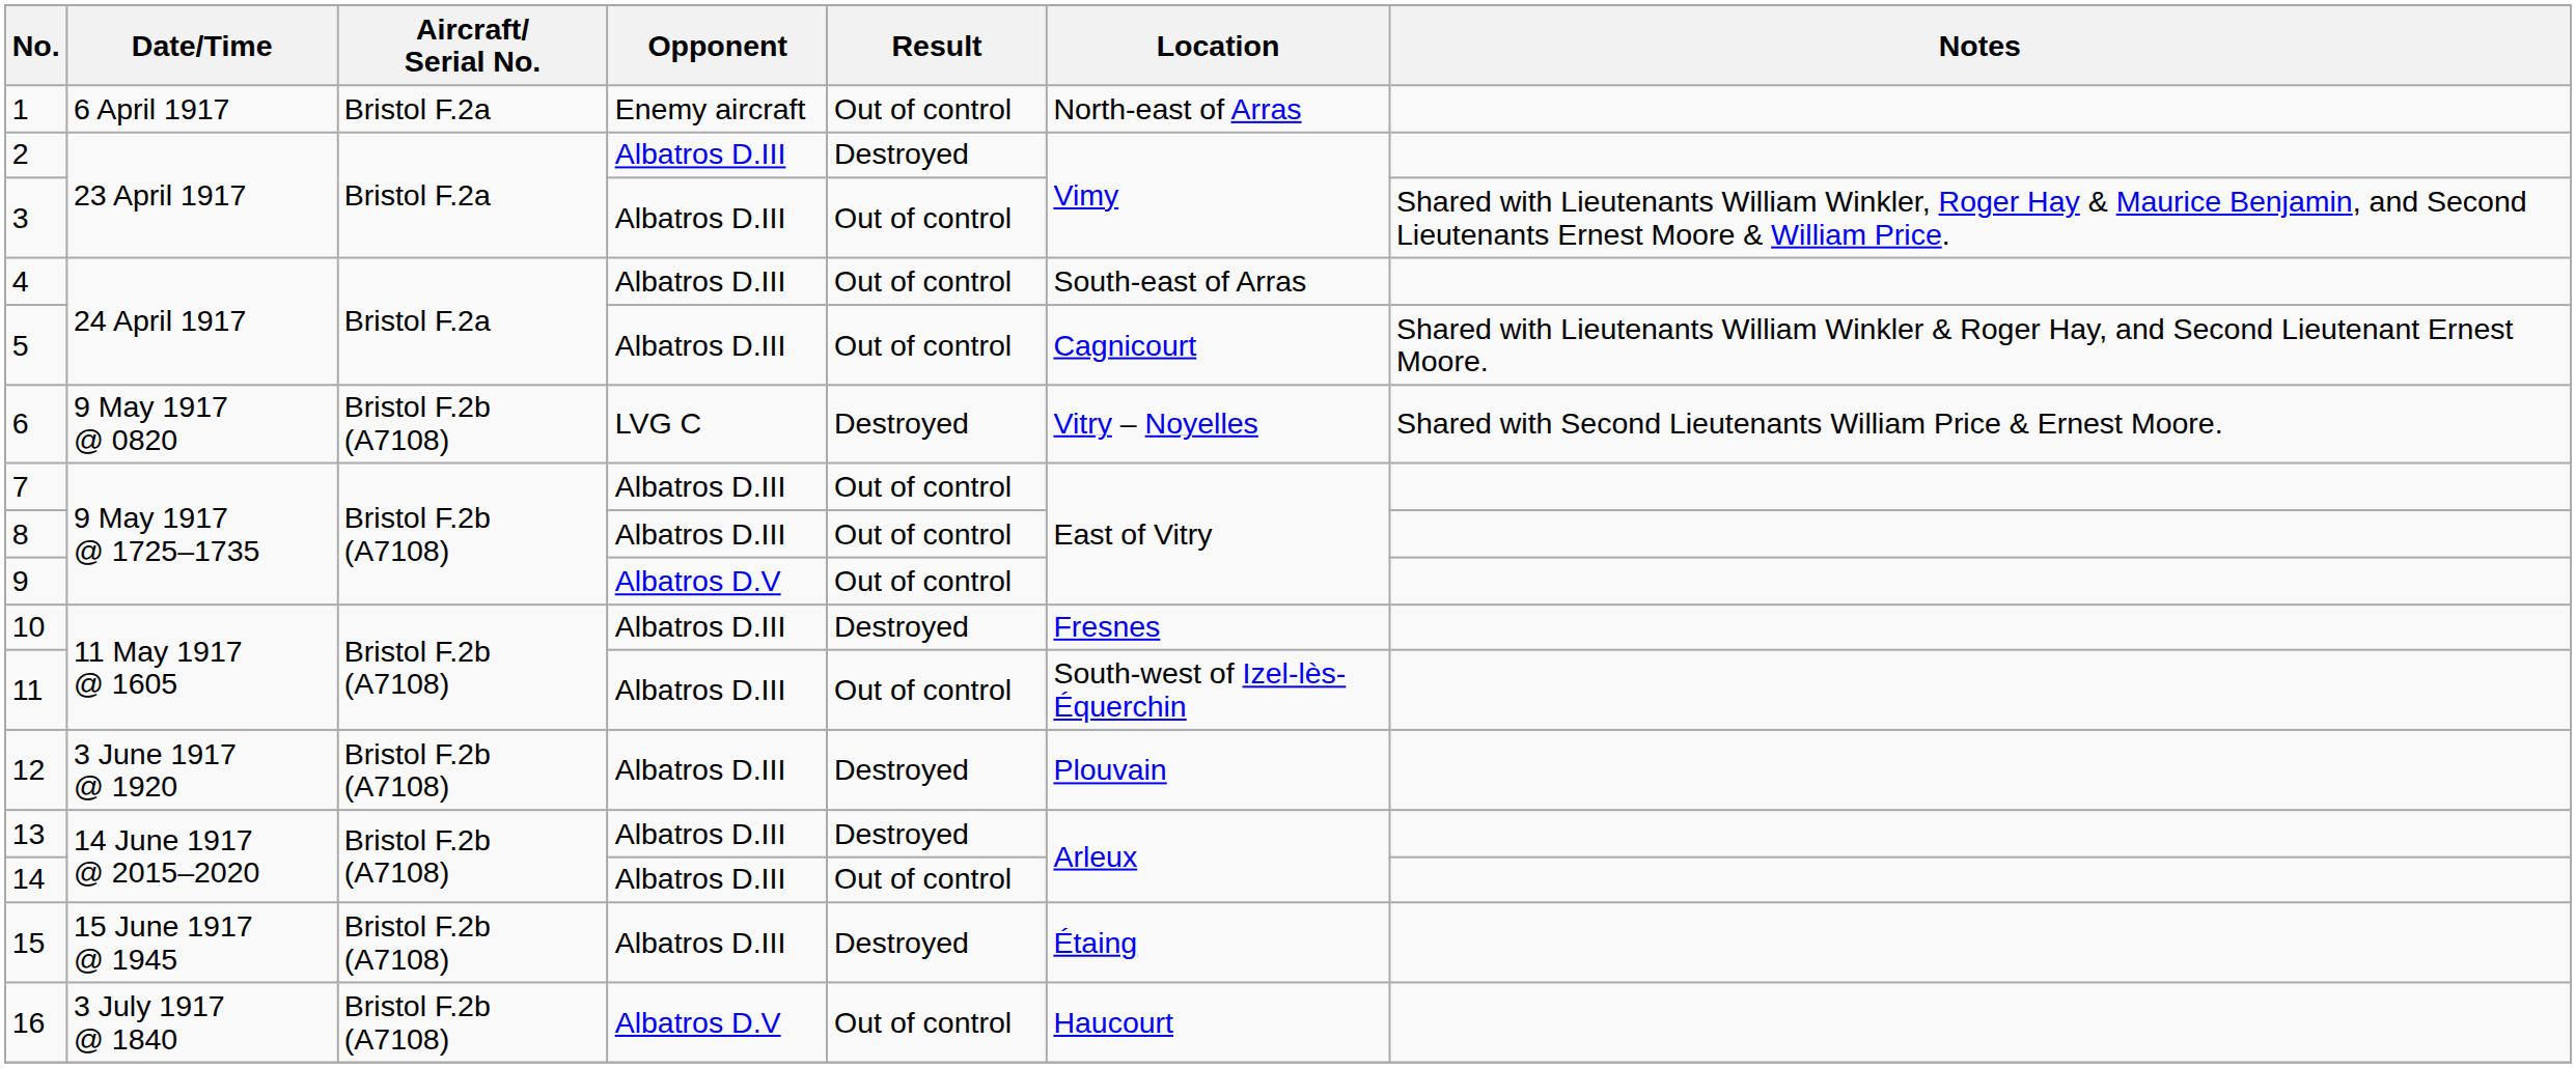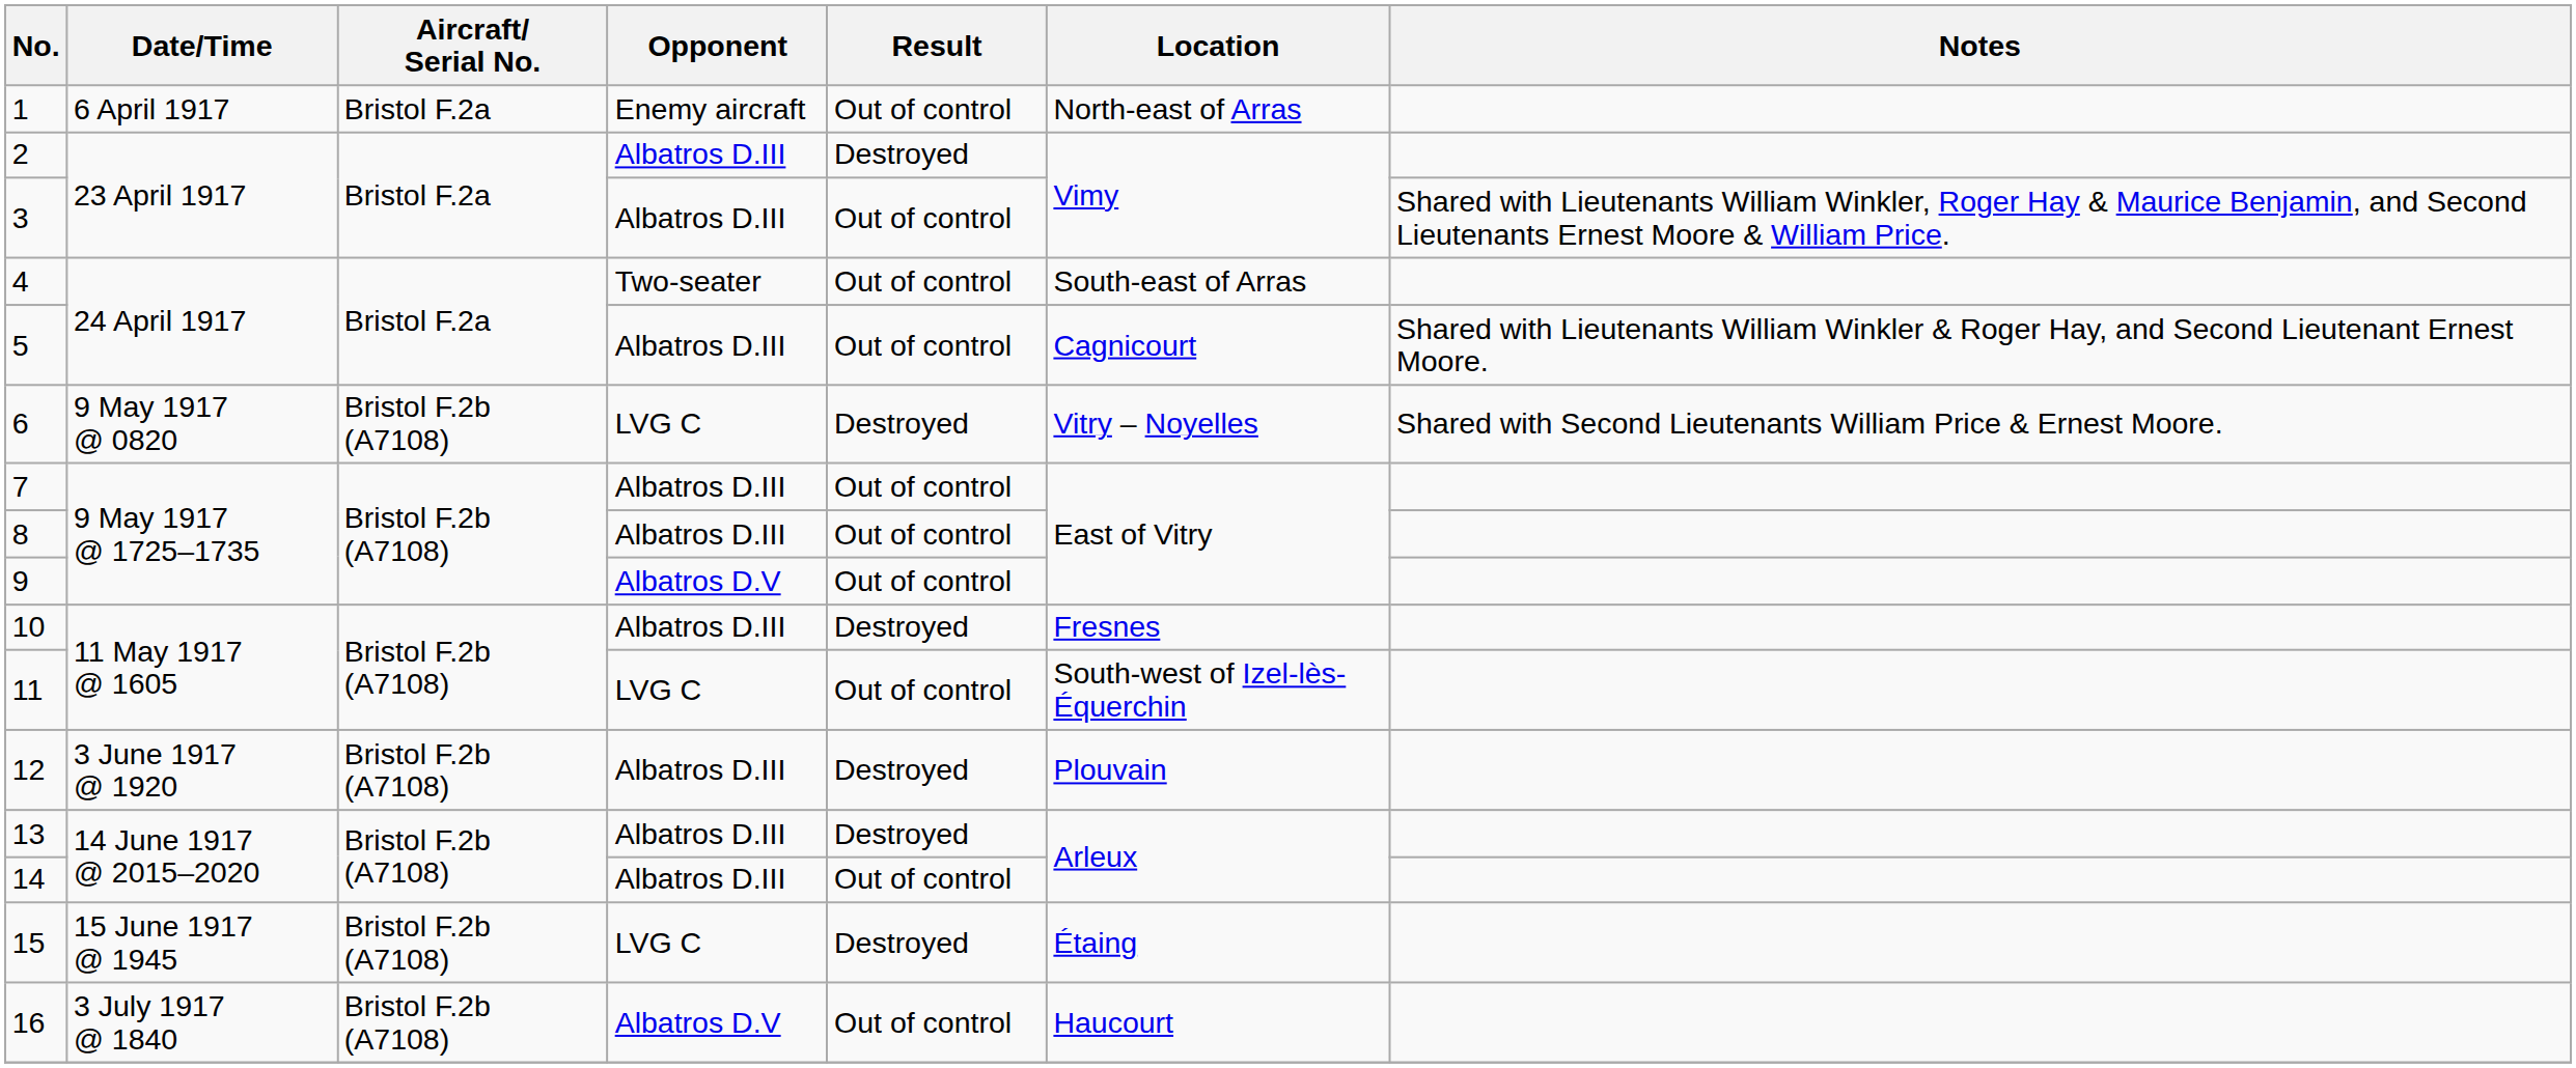4 | Opponent: Albatros D.III -> Two-seater
11 | Opponent: Albatros D.III -> LVG C
15 | Opponent: Albatros D.III -> LVG C
